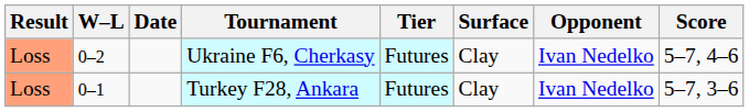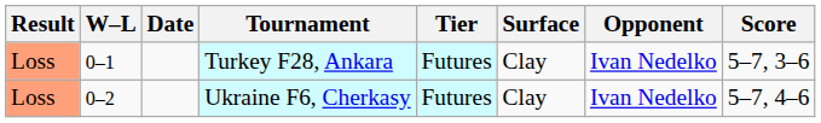rows swapped: Turkey F28, Ankara <-> Ukraine F6, Cherkasy
